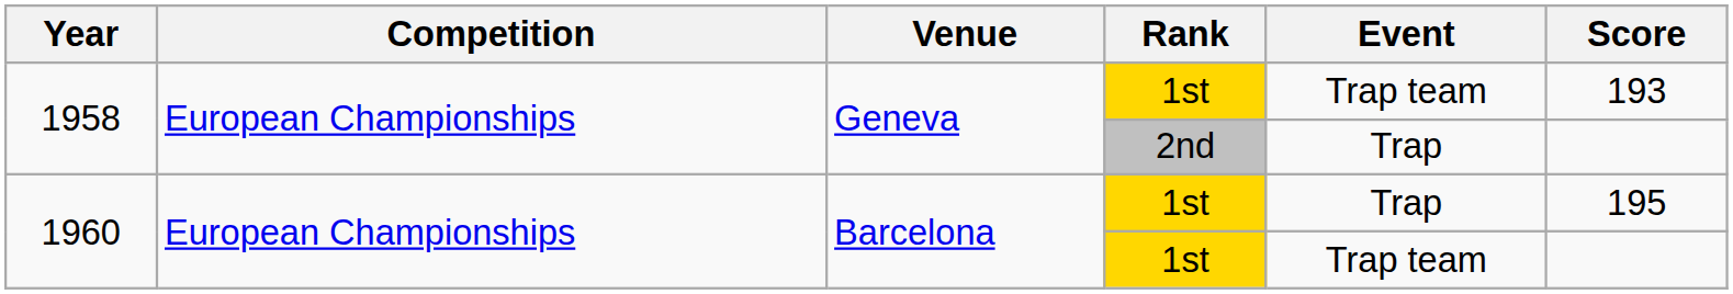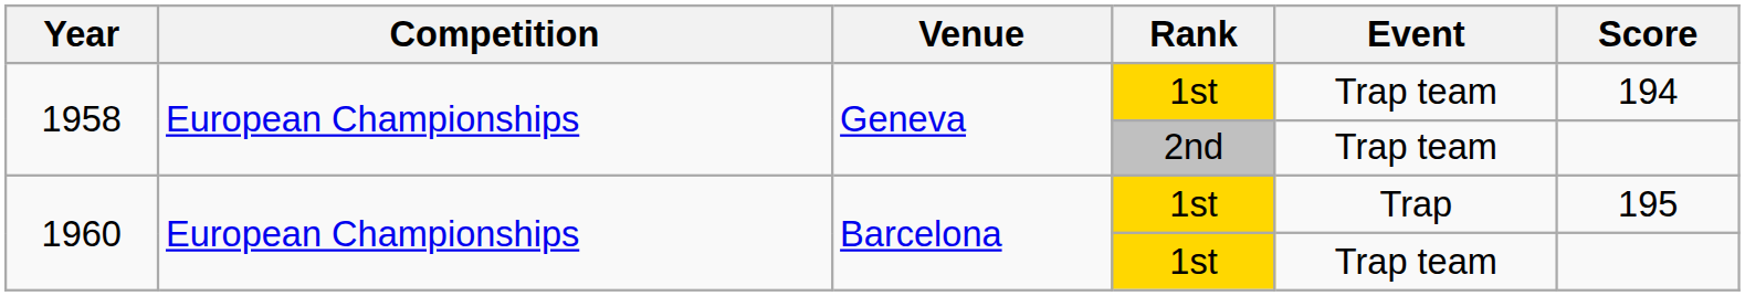1958 / 1st | Score: 193 -> 194
1958 / 2nd | Event: Trap -> Trap team
